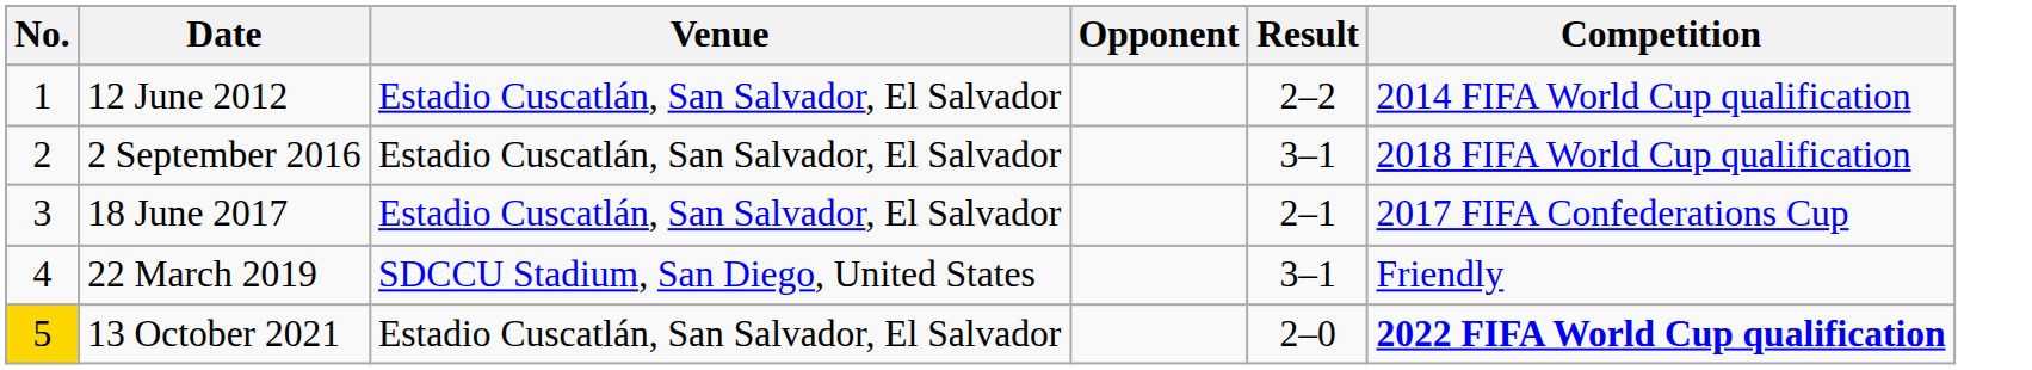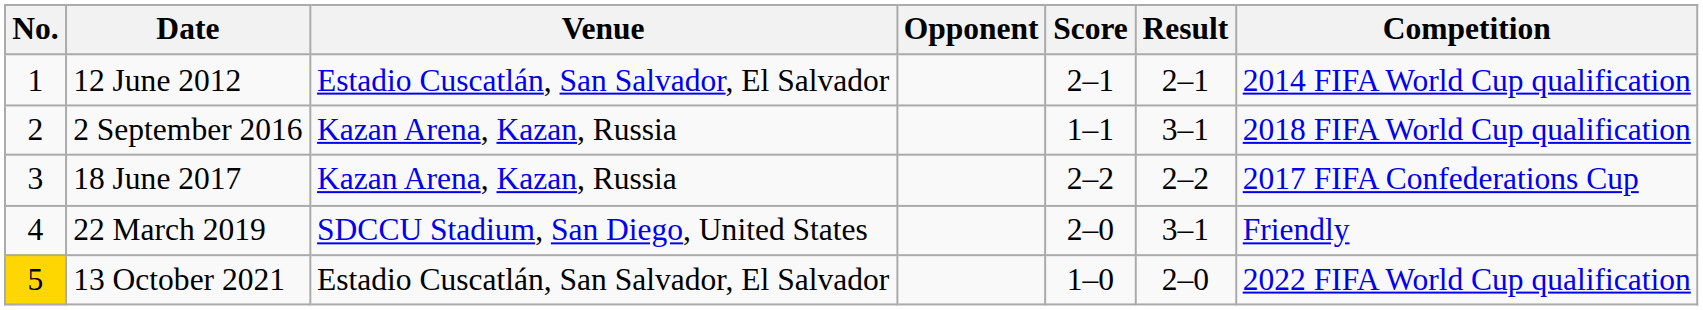+ column: Score | 2–1 | 1–1 | 2–2 | 2–0 | 1–0
12 June 2012 | Result: 2–2 -> 2–1
2 September 2016 | Venue: Estadio Cuscatlán, San Salvador, El Salvador -> Kazan Arena, Kazan, Russia
18 June 2017 | Venue: Estadio Cuscatlán, San Salvador, El Salvador -> Kazan Arena, Kazan, Russia
18 June 2017 | Result: 2–1 -> 2–2
13 October 2021 | Competition: bold -> normal
